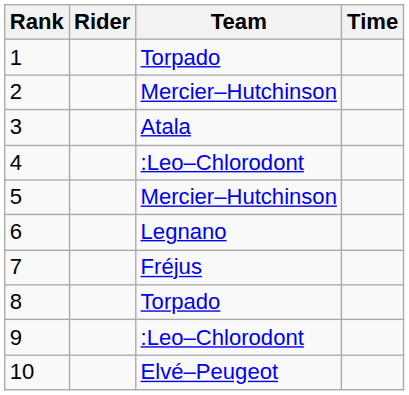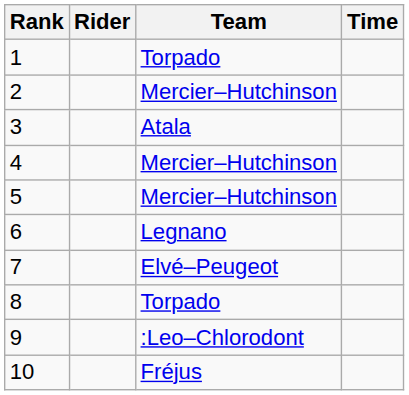4 | Team: :Leo–Chlorodont -> Mercier–Hutchinson
7 | Team: Fréjus -> Elvé–Peugeot
10 | Team: Elvé–Peugeot -> Fréjus
